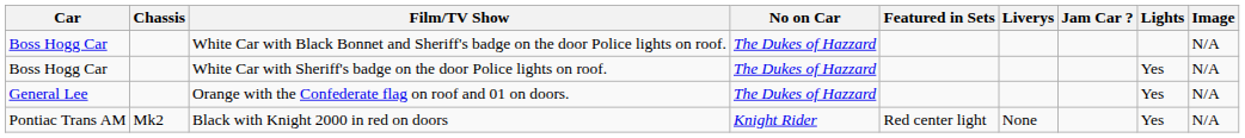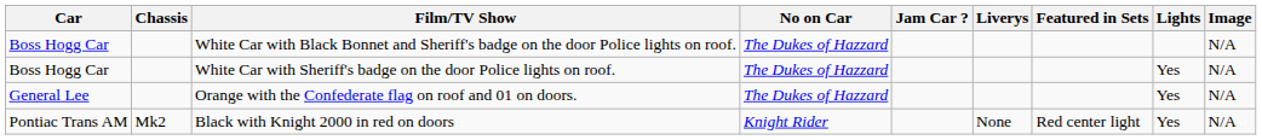columns swapped: Featured in Sets <-> Jam Car ?
